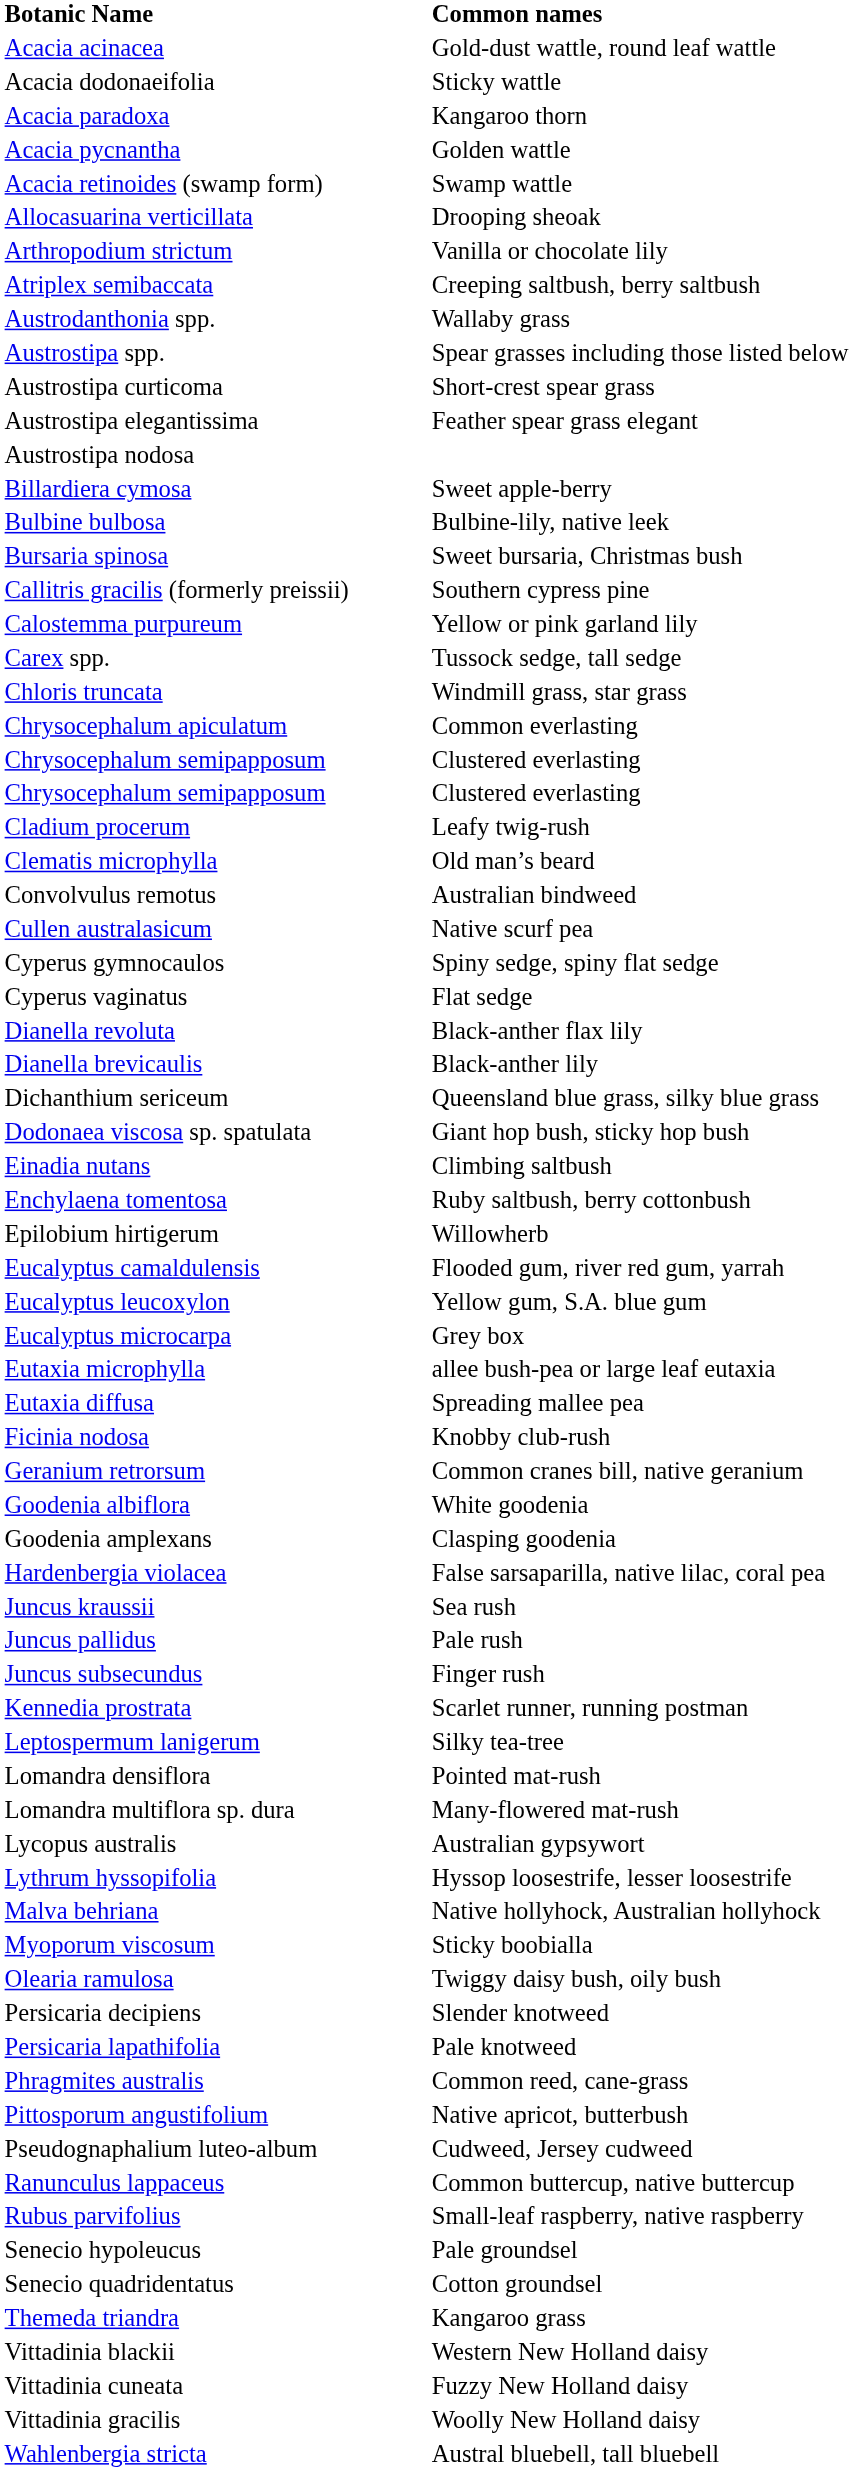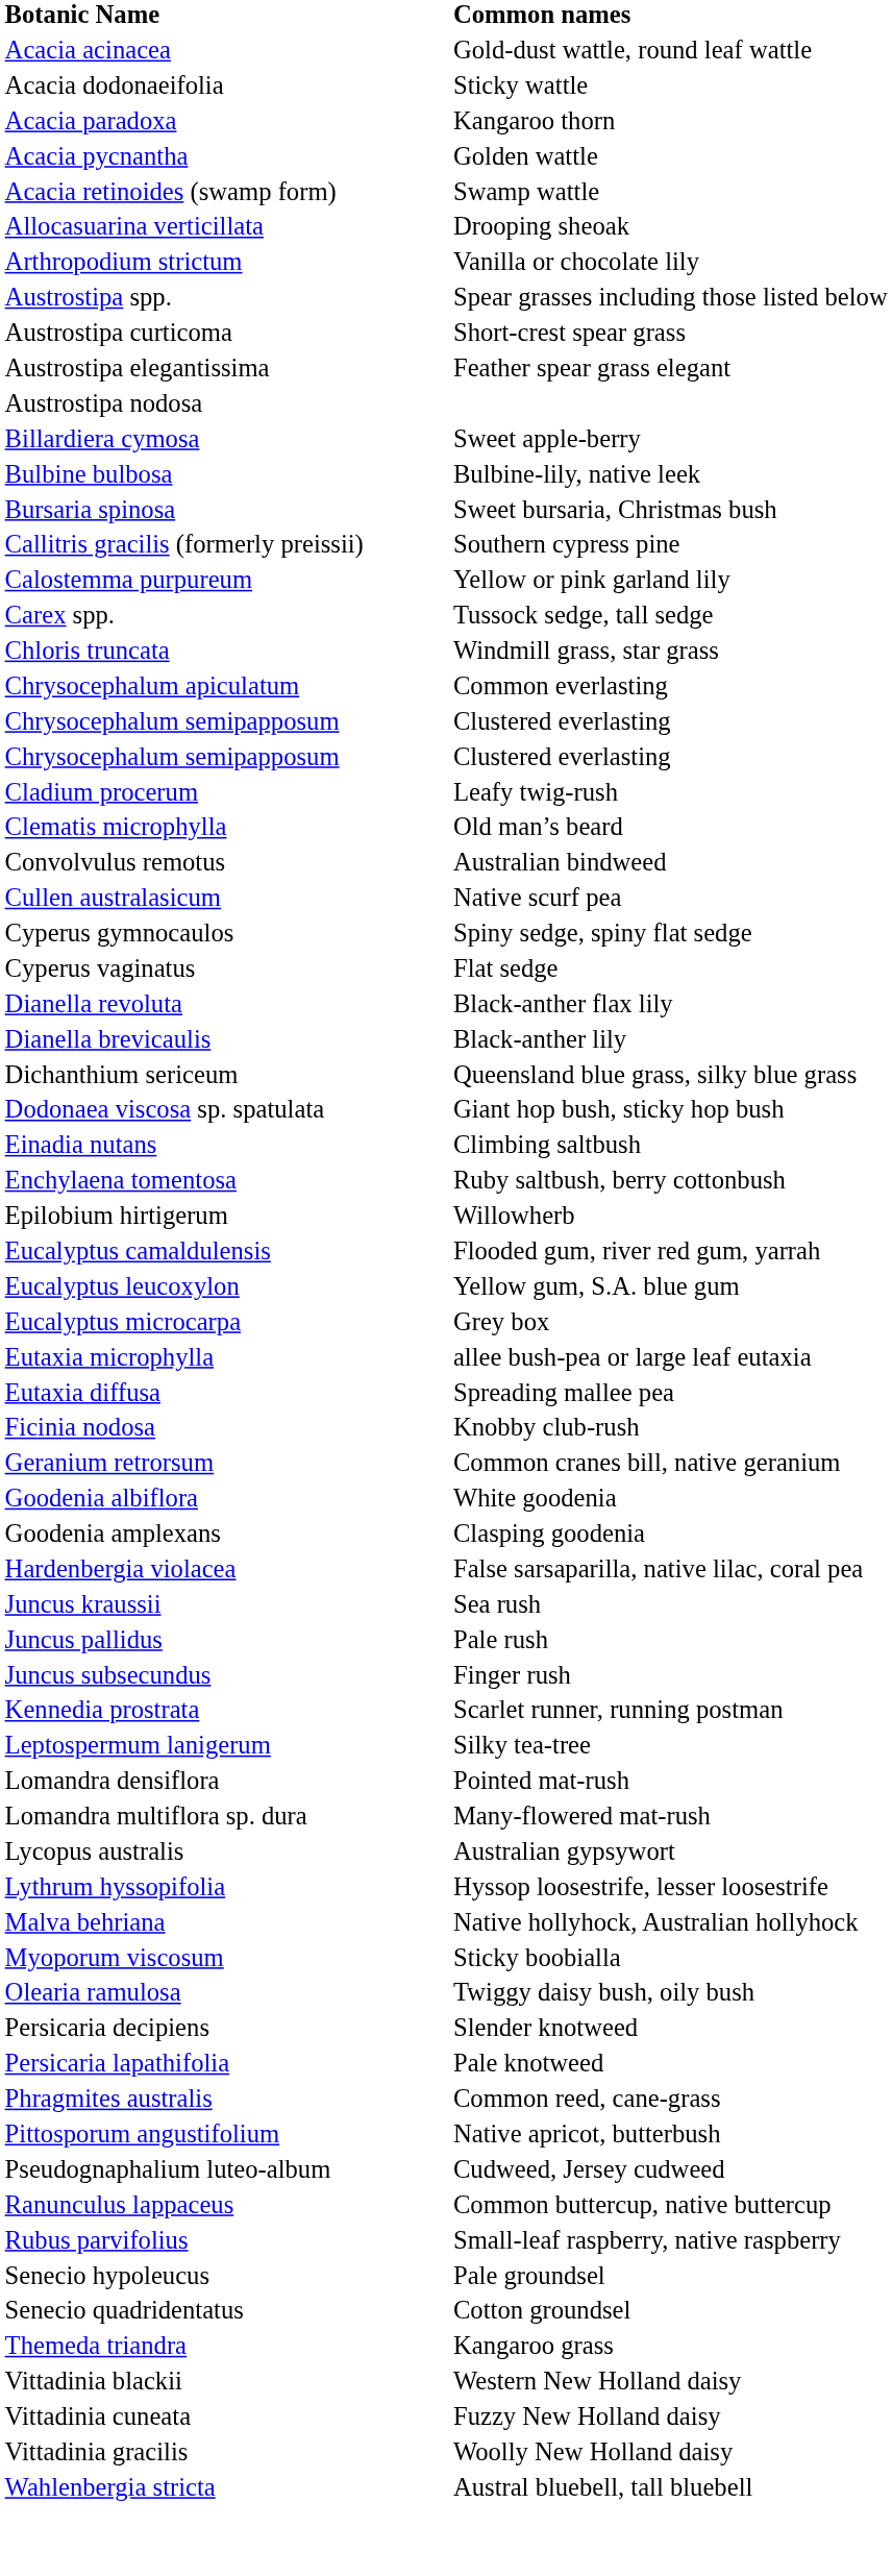- row: Atriplex semibaccata | Creeping saltbush, berry saltbush
- row: Austrodanthonia spp. | Wallaby grass
